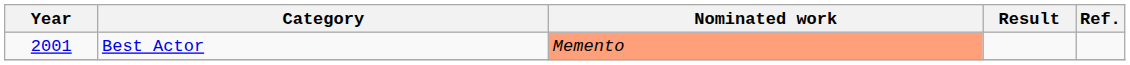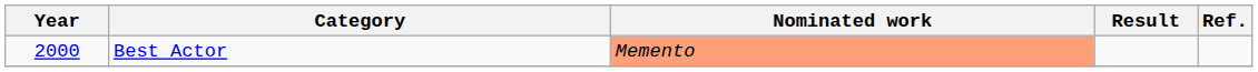Best Actor | Year: 2001 -> 2000
